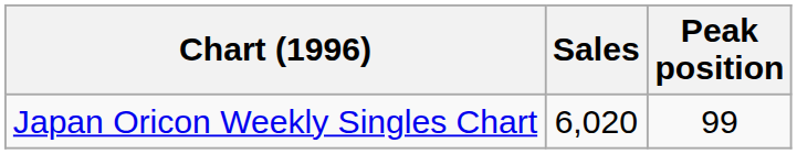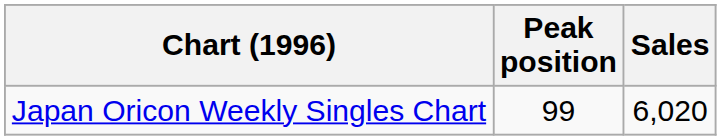columns swapped: Peak position <-> Sales
